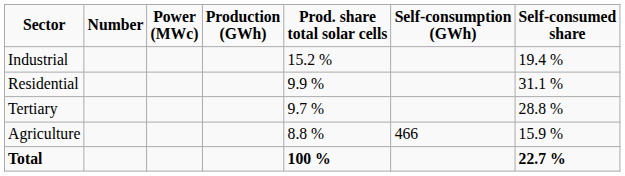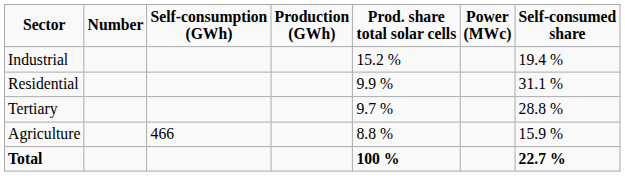columns swapped: Power (MWc) <-> Self-consumption (GWh)
